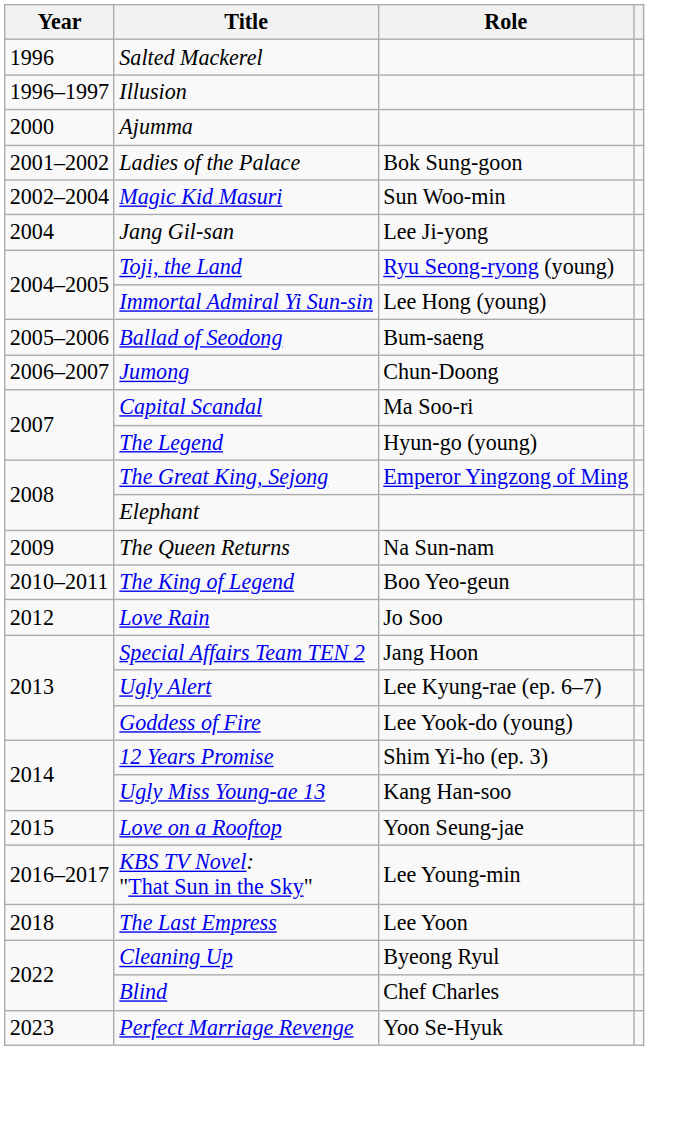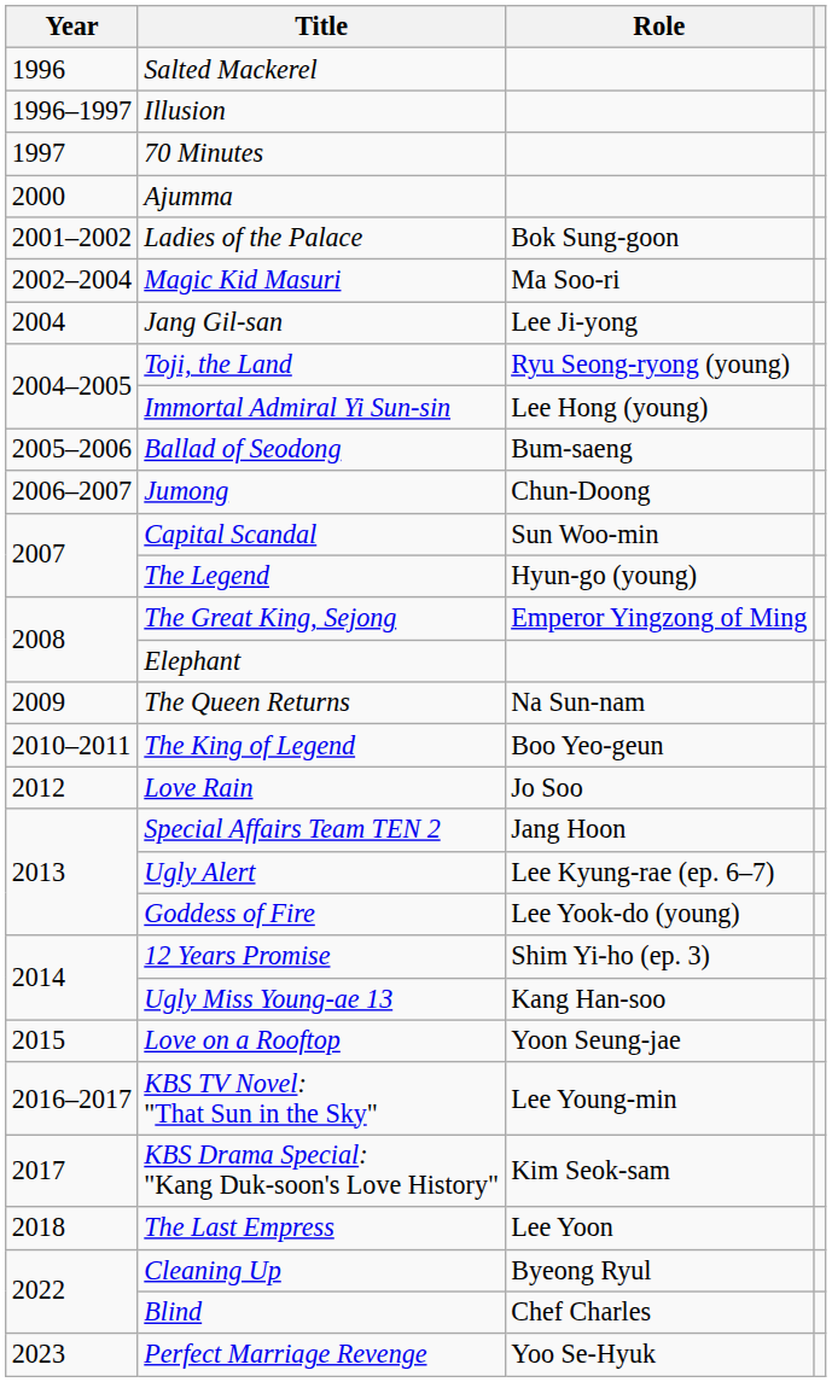+ row: 1997 | 70 Minutes
Magic Kid Masuri | Role: Sun Woo-min -> Ma Soo-ri
Capital Scandal | Role: Ma Soo-ri -> Sun Woo-min
+ row: 2017 | KBS Drama Special: "Kang Duk-soon's Love History" | Kim Seok-sam
